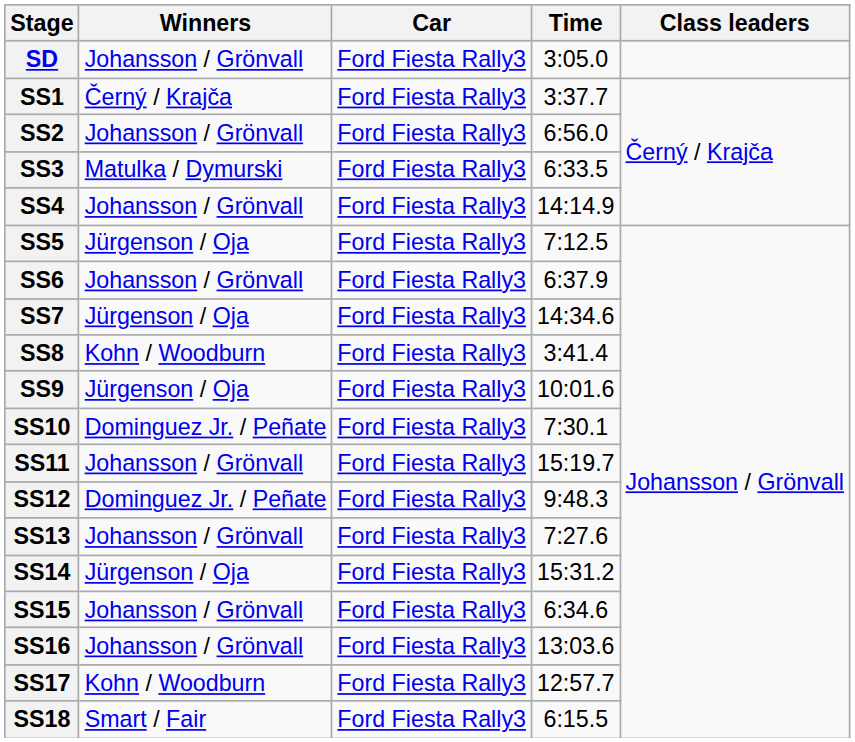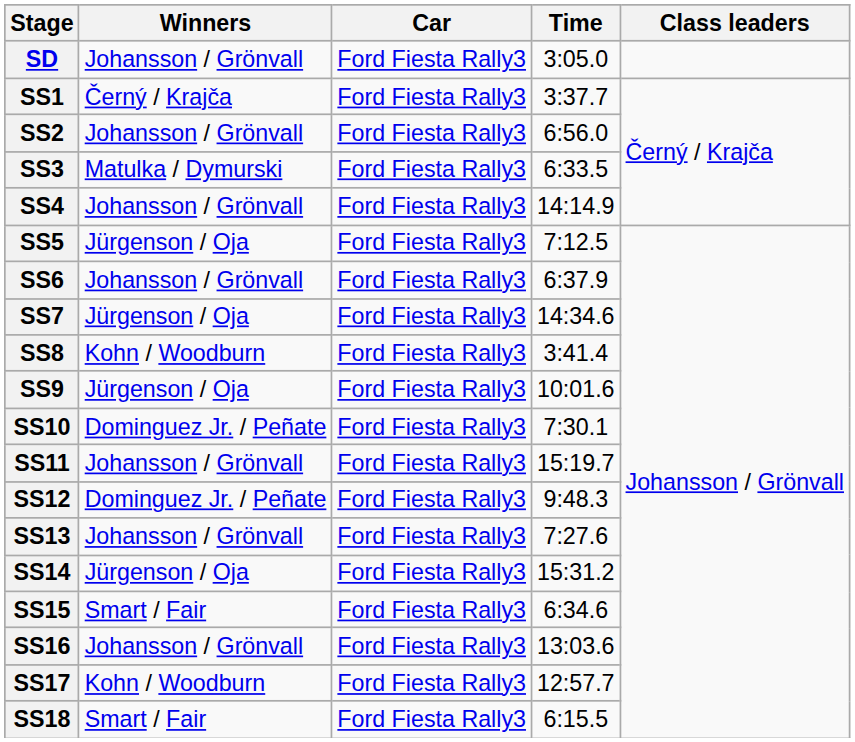SS15 | Winners: Johansson / Grönvall -> Smart / Fair
